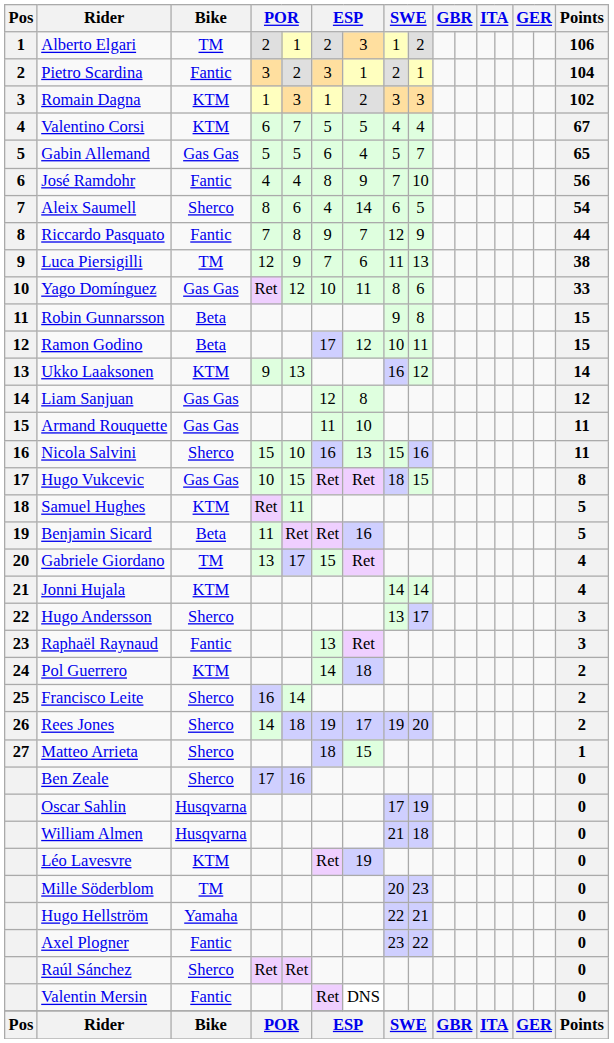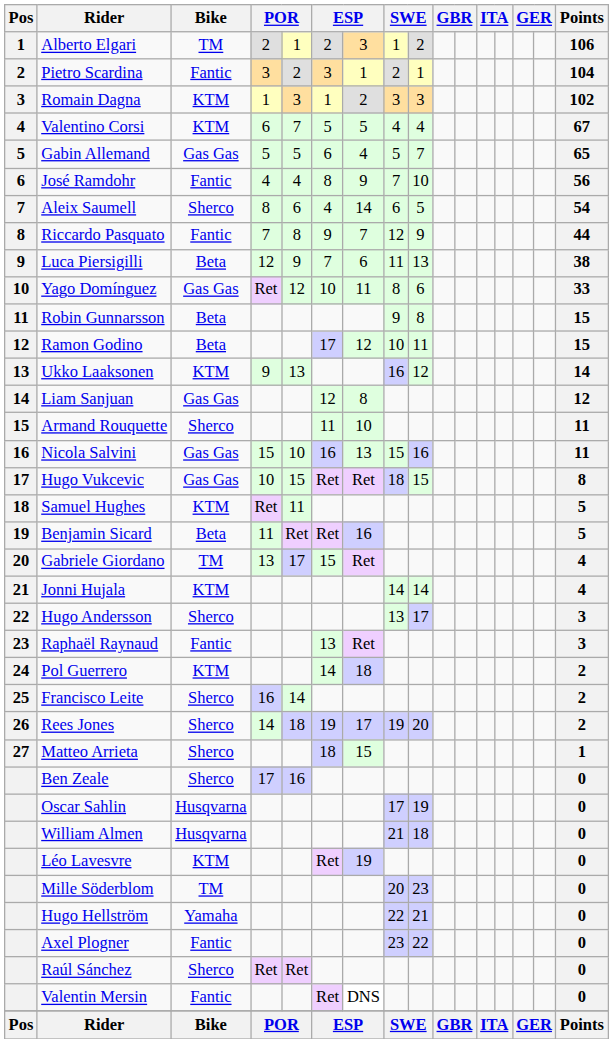Luca Piersigilli | Bike: TM -> Beta
Armand Rouquette | Bike: Gas Gas -> Sherco
Nicola Salvini | Bike: Sherco -> Gas Gas
